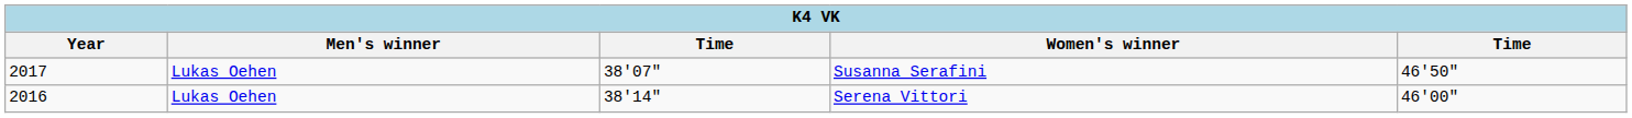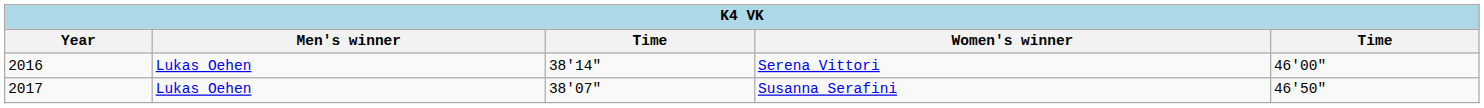rows swapped: Serena Vittori <-> Susanna Serafini
